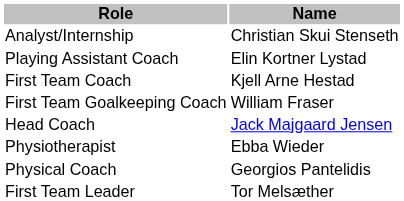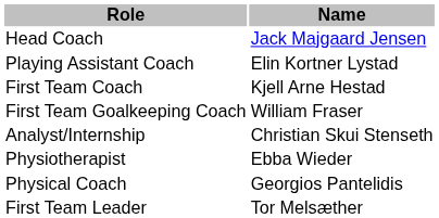rows swapped: Head Coach <-> Analyst/Internship
